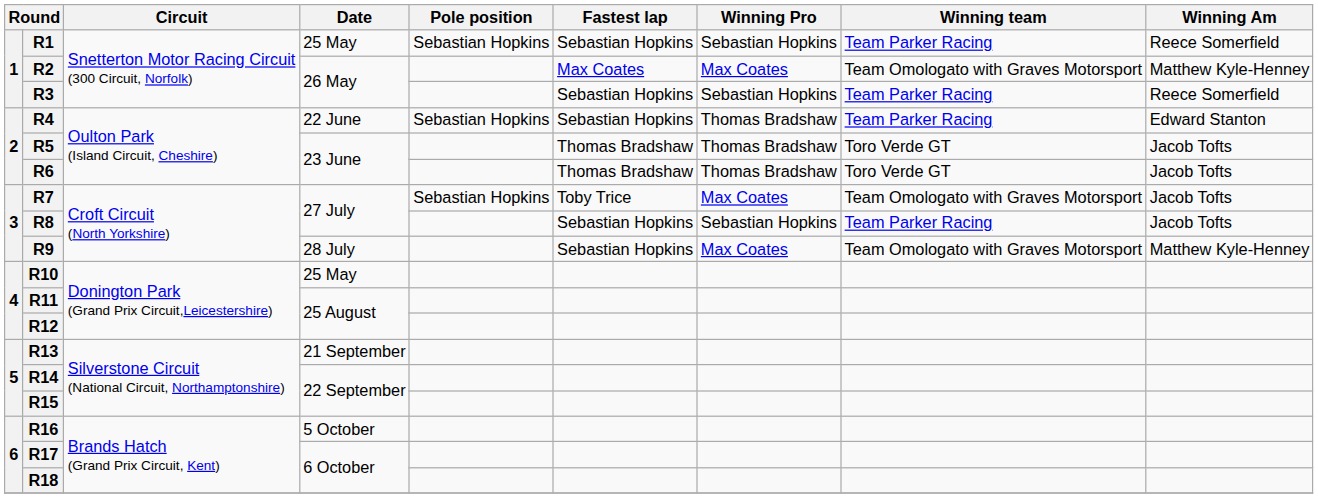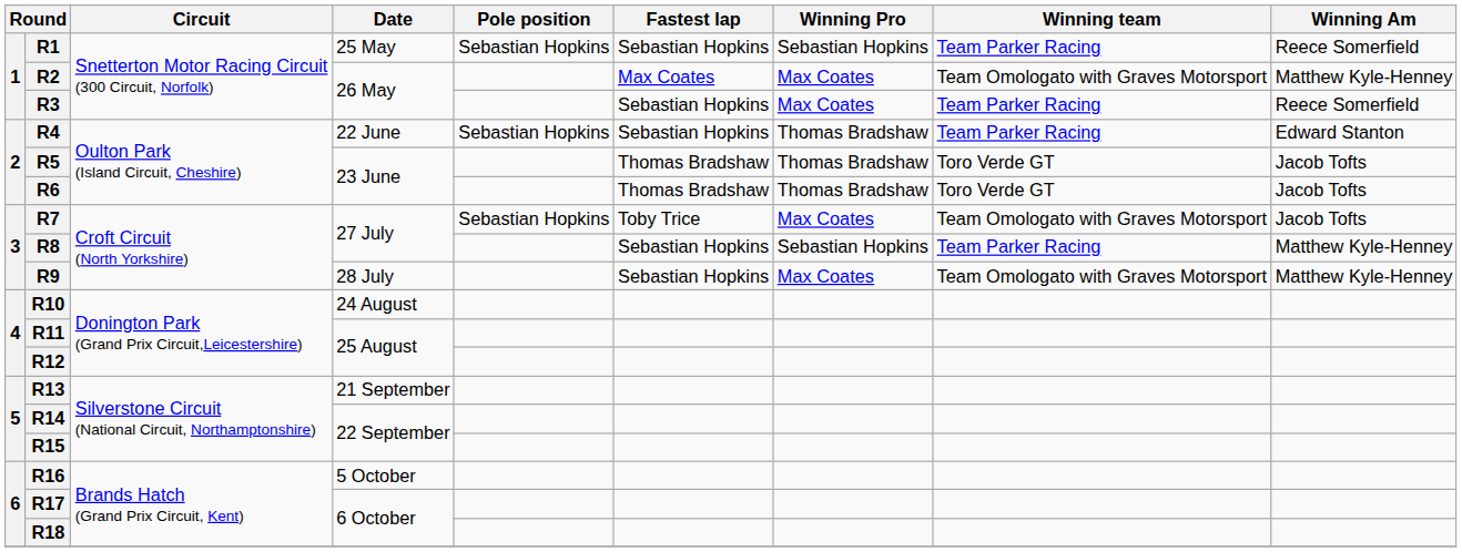R3 | Winning Pro: Sebastian Hopkins -> Max Coates
R8 | Winning Am: Jacob Tofts -> Matthew Kyle-Henney
R10 | Date: 25 May -> 24 August
